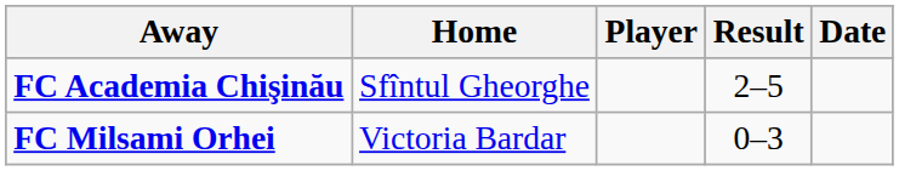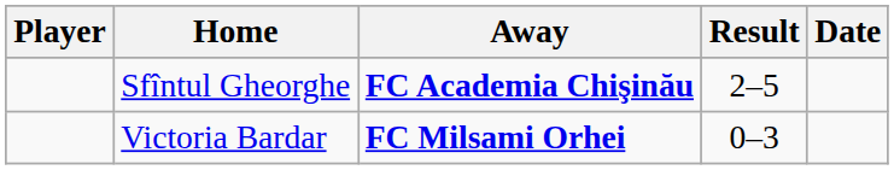columns swapped: Player <-> Away
